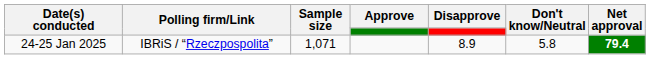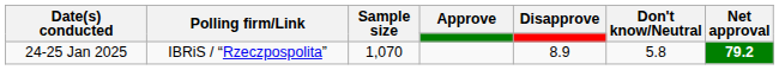24-25 Jan 2025 | Sample size: 1,071 -> 1,070
24-25 Jan 2025 | Net approval: 79.4 -> 79.2
